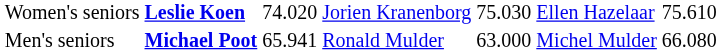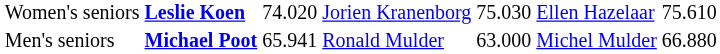Men's seniors | column 7: 66.080 -> 66.880
